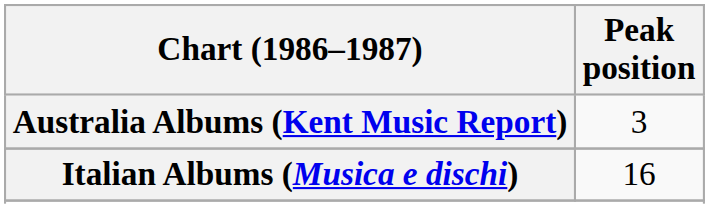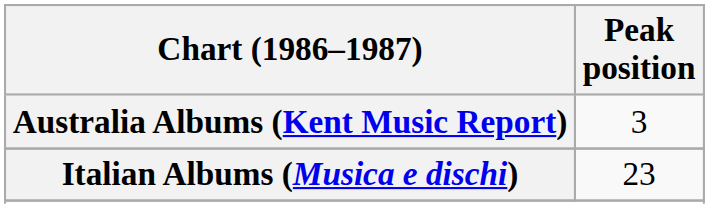Italian Albums (Musica e dischi) | Peak position: 16 -> 23
